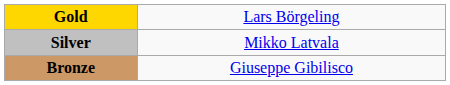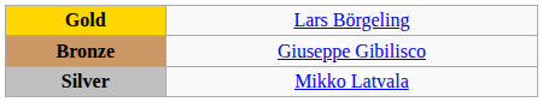rows swapped: Silver <-> Bronze
